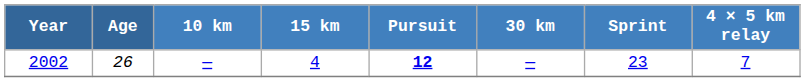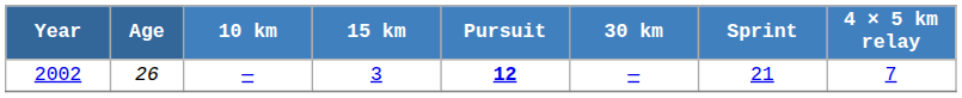2002 | 15 km: 4 -> 3
2002 | Sprint: 23 -> 21
